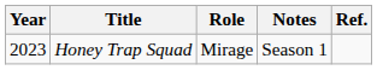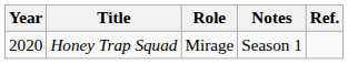Honey Trap Squad | Year: 2023 -> 2020
